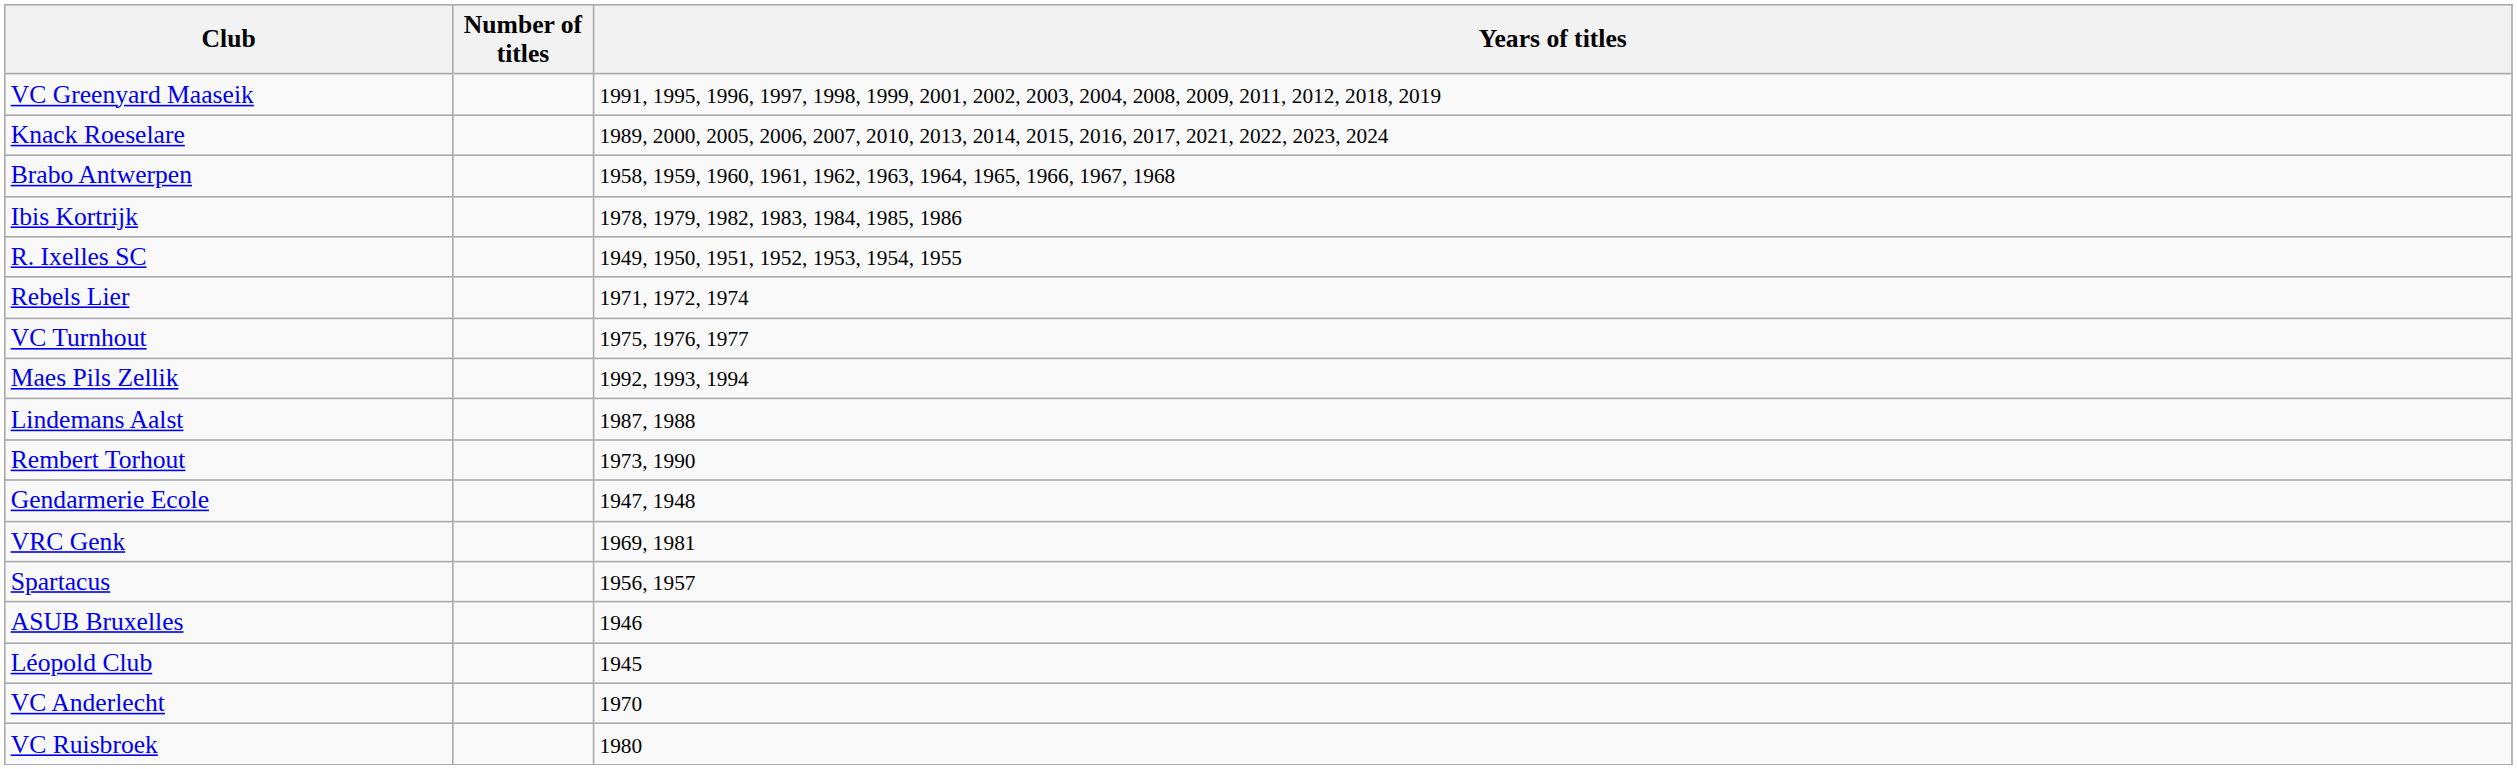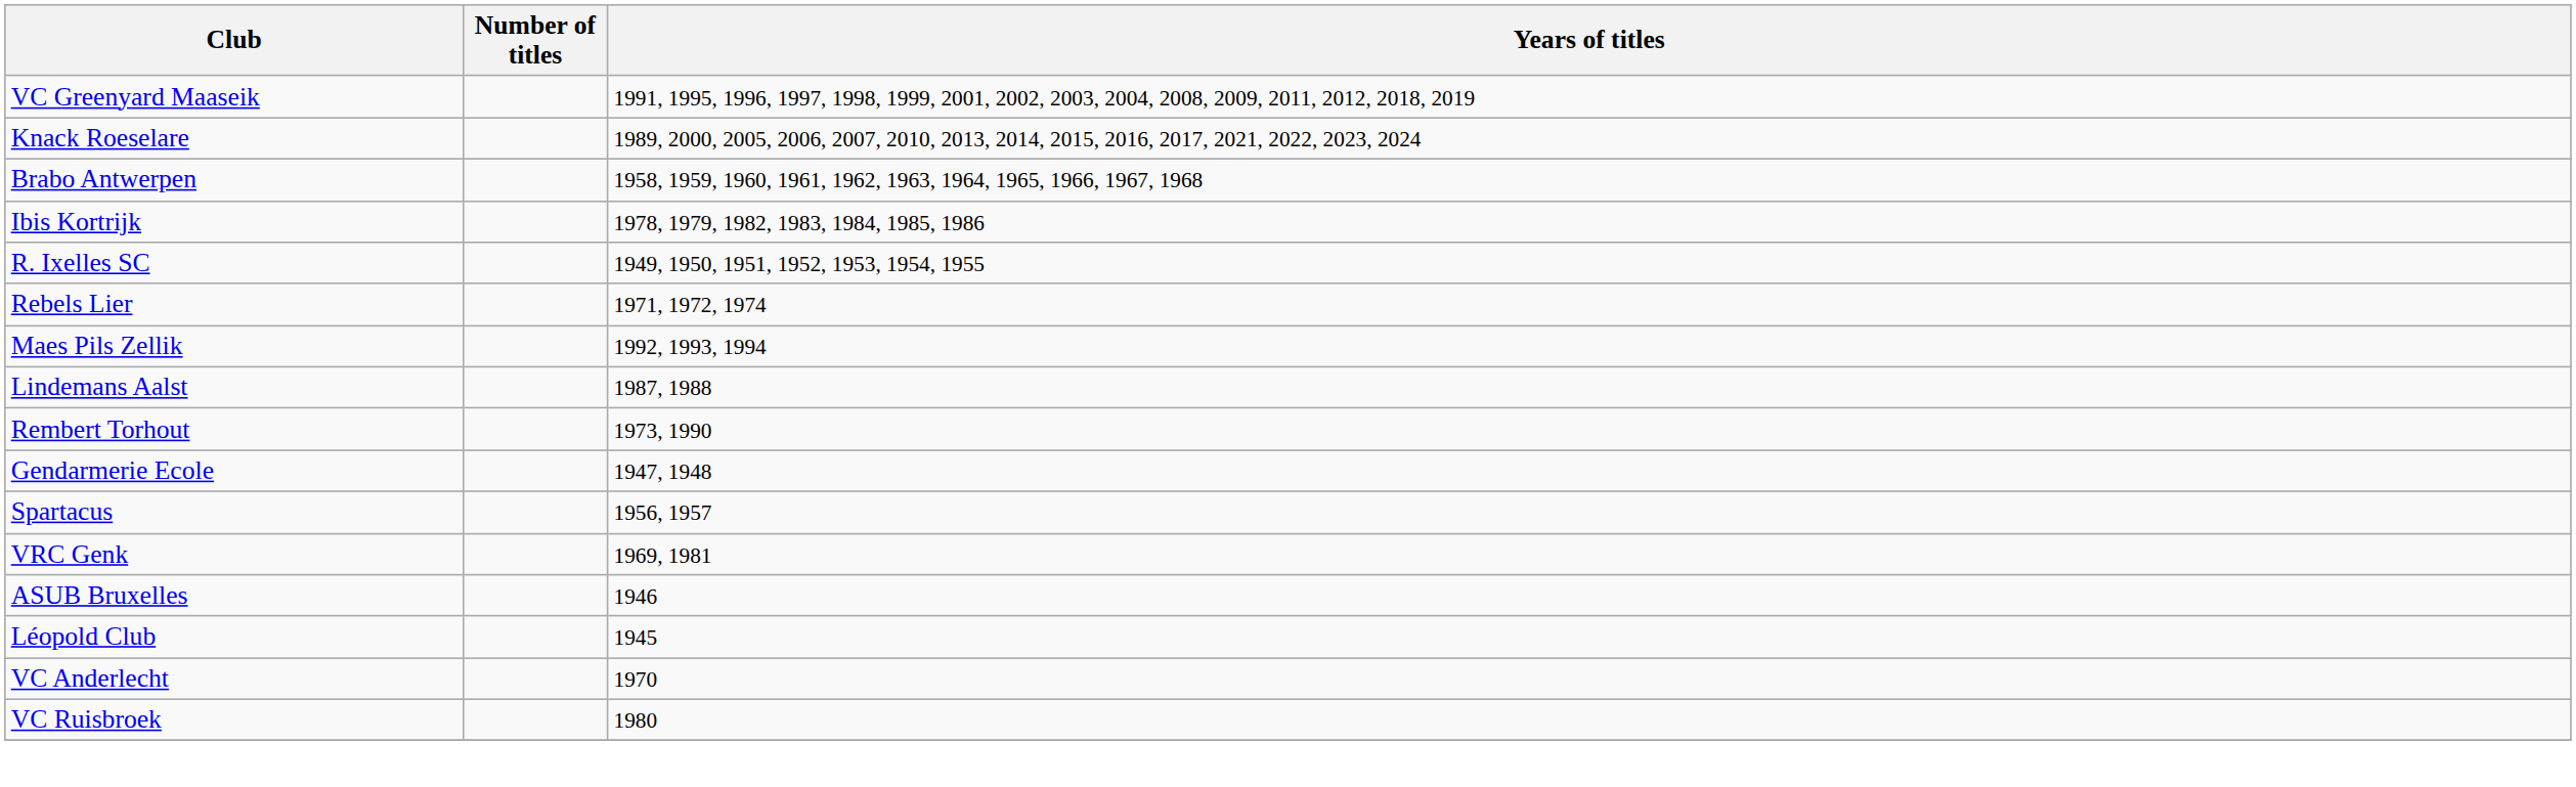- row: VC Turnhout | 1975, 1976, 1977
rows swapped: Spartacus <-> VRC Genk
